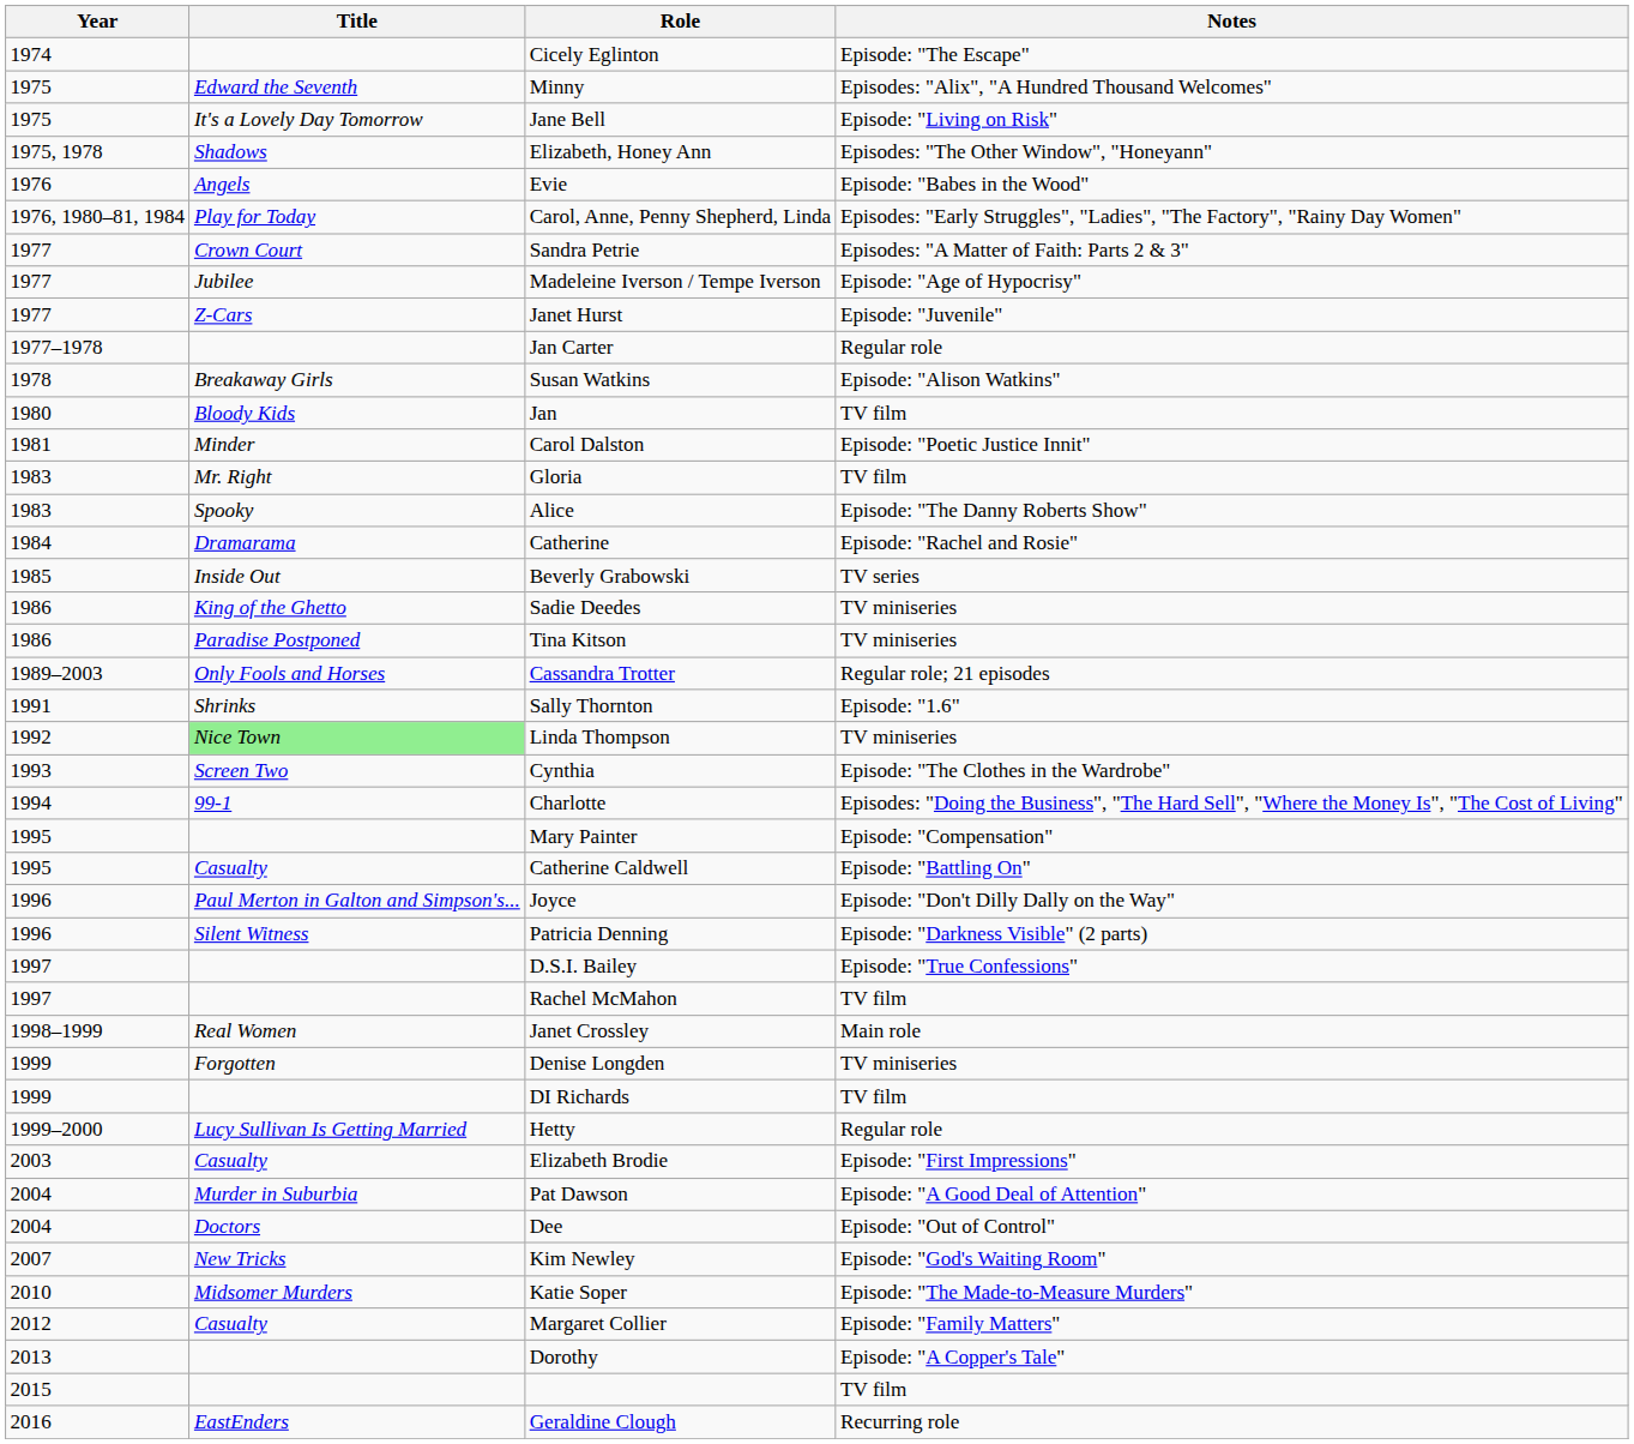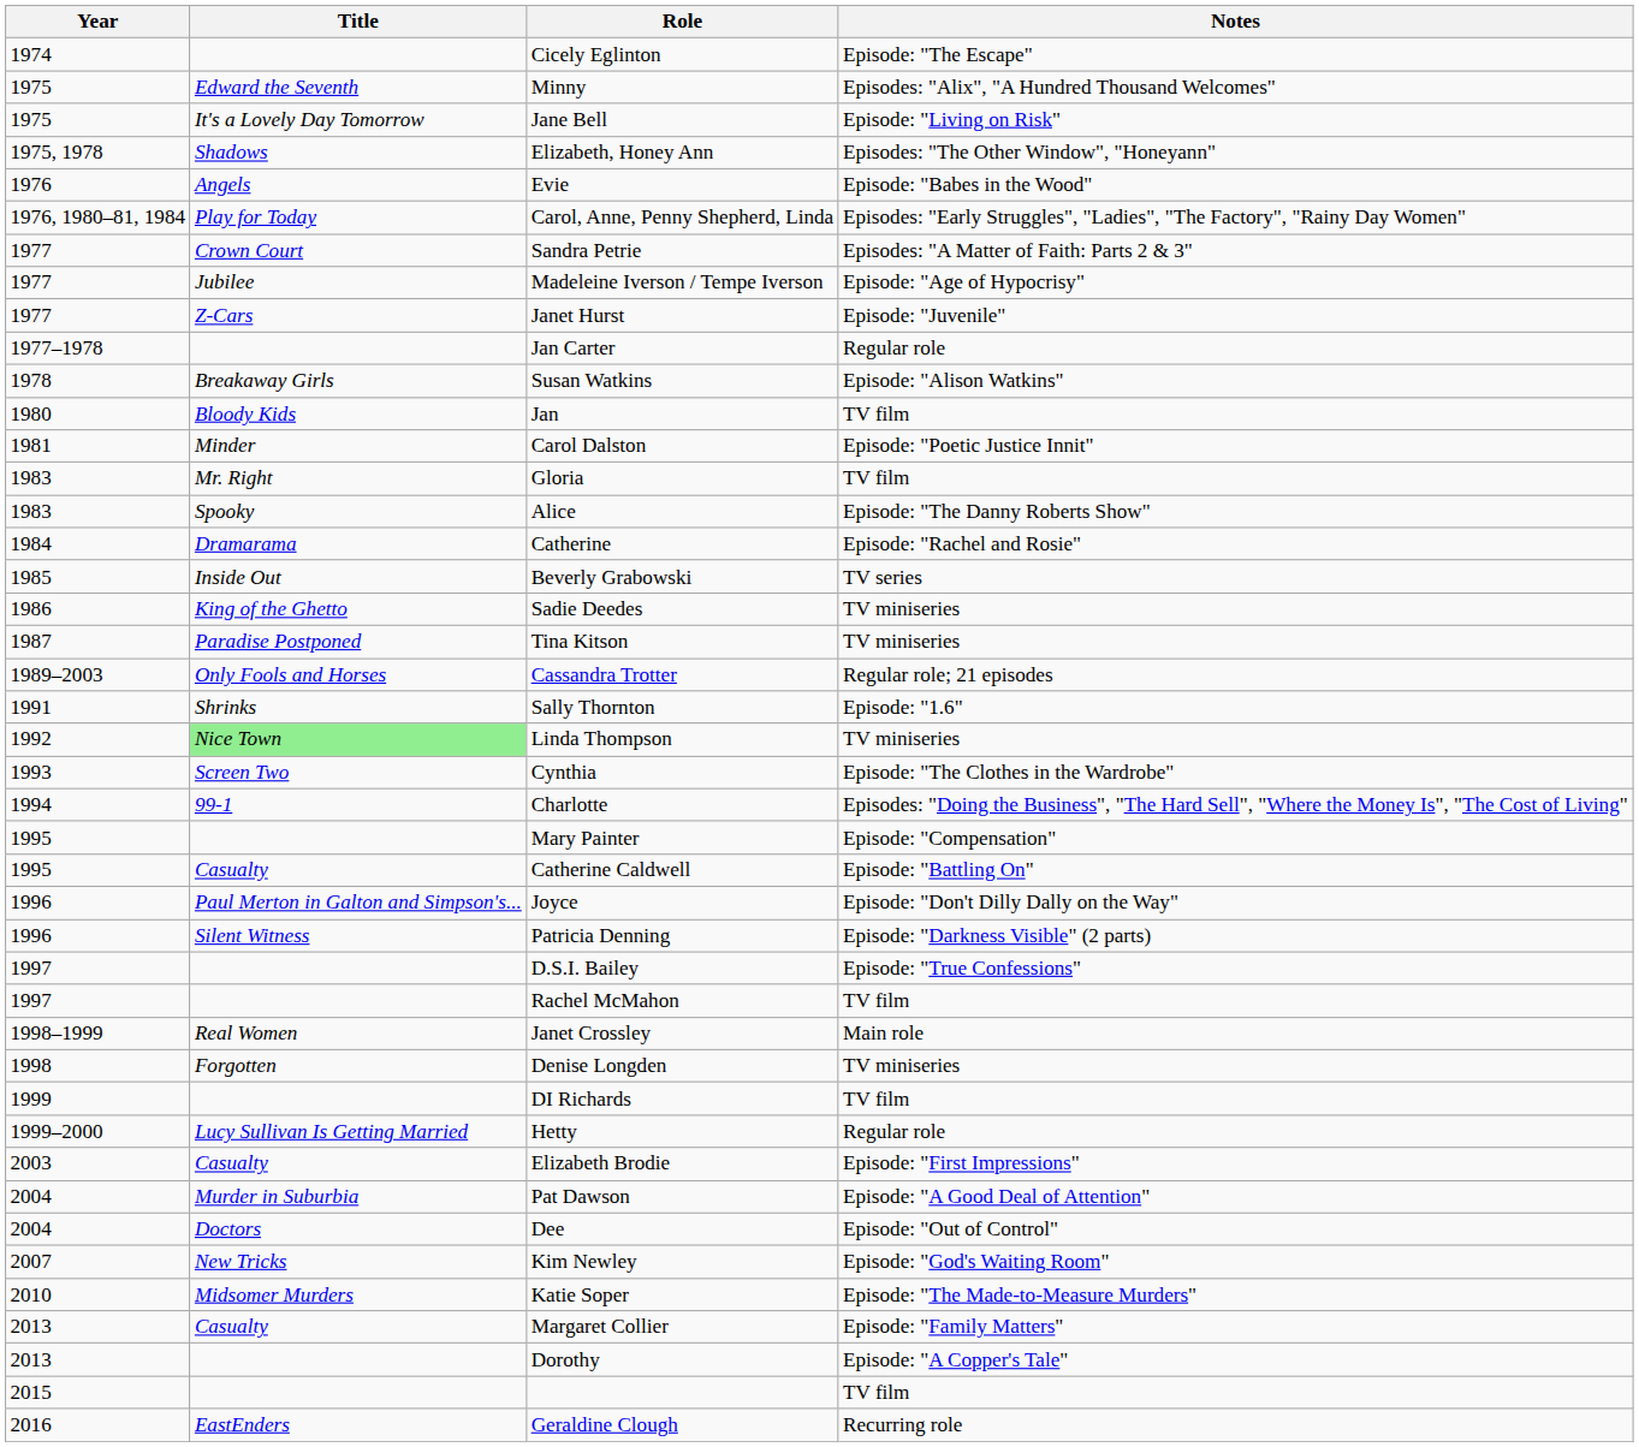Tina Kitson | Year: 1986 -> 1987
Denise Longden | Year: 1999 -> 1998
Margaret Collier | Year: 2012 -> 2013
